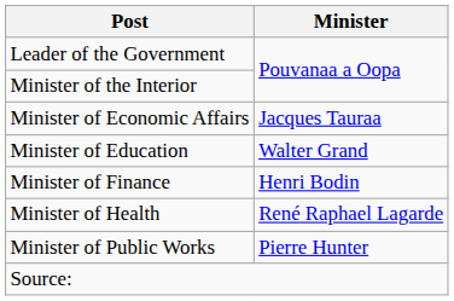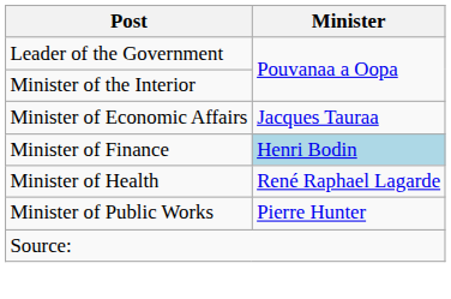- row: Minister of Education | Walter Grand
Minister of Finance | Minister: no background -> lightblue background
